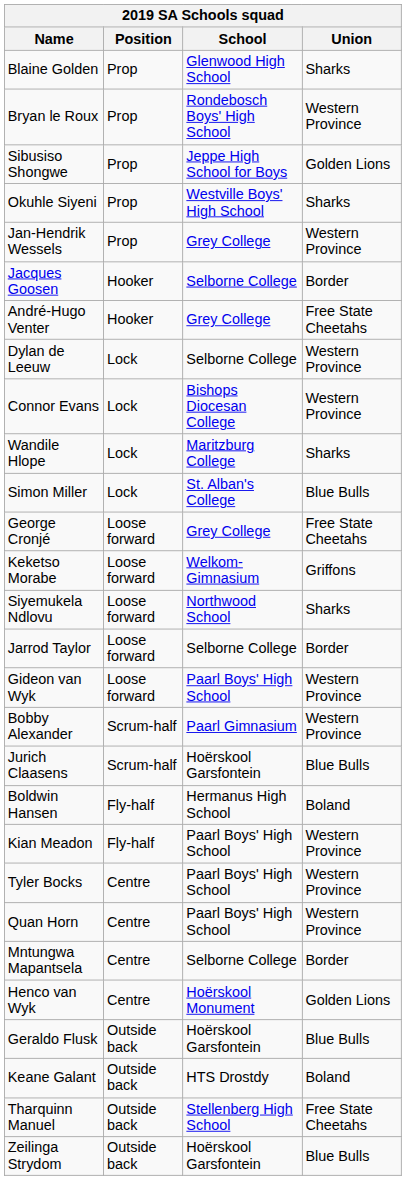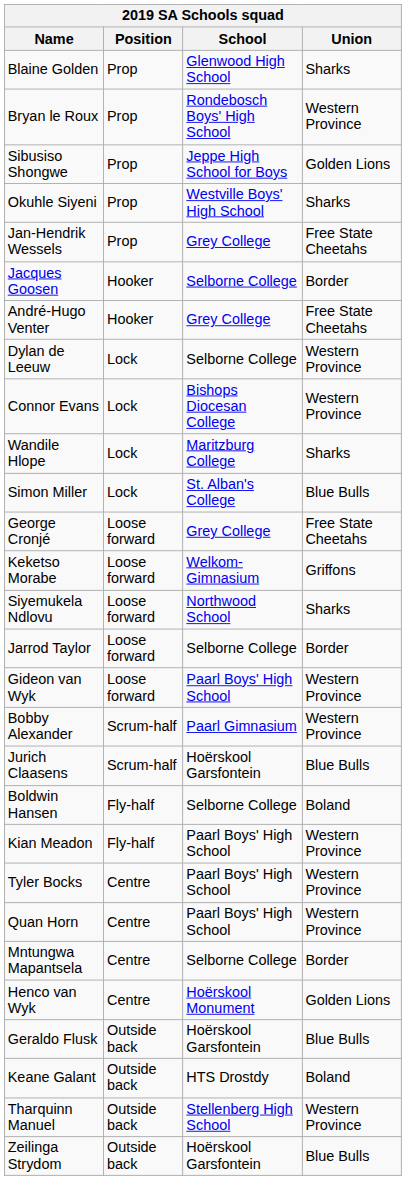Jan-Hendrik Wessels | Union: Western Province -> Free State Cheetahs
Boldwin Hansen | School: Hermanus High School -> Selborne College
Tharquinn Manuel | Union: Free State Cheetahs -> Western Province
